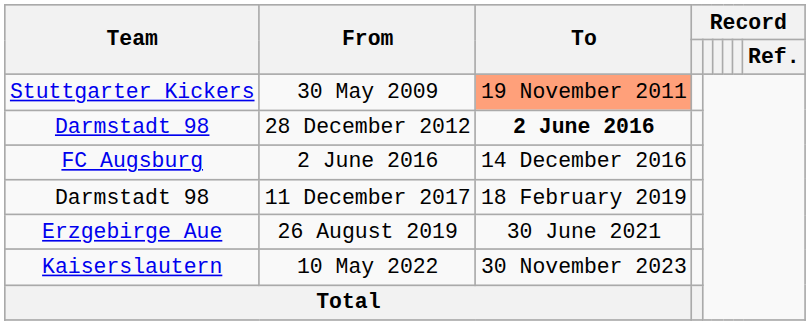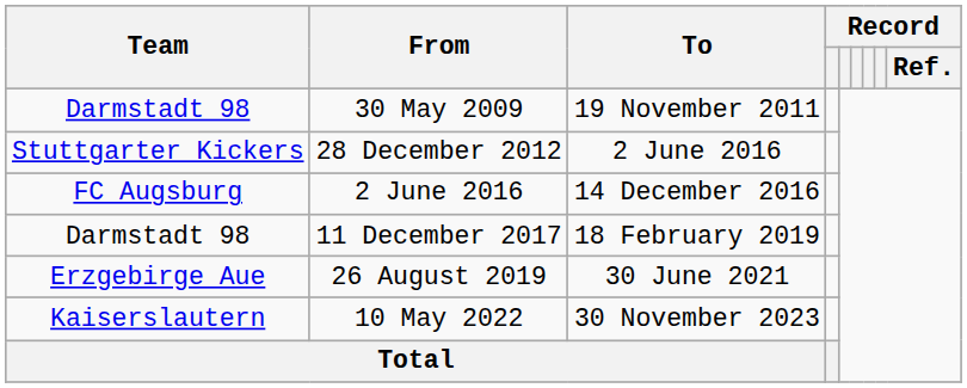30 May 2009 | Team: Stuttgarter Kickers -> Darmstadt 98
30 May 2009 | To: lightsalmon background -> no background
28 December 2012 | Team: Darmstadt 98 -> Stuttgarter Kickers
28 December 2012 | To: bold -> normal
